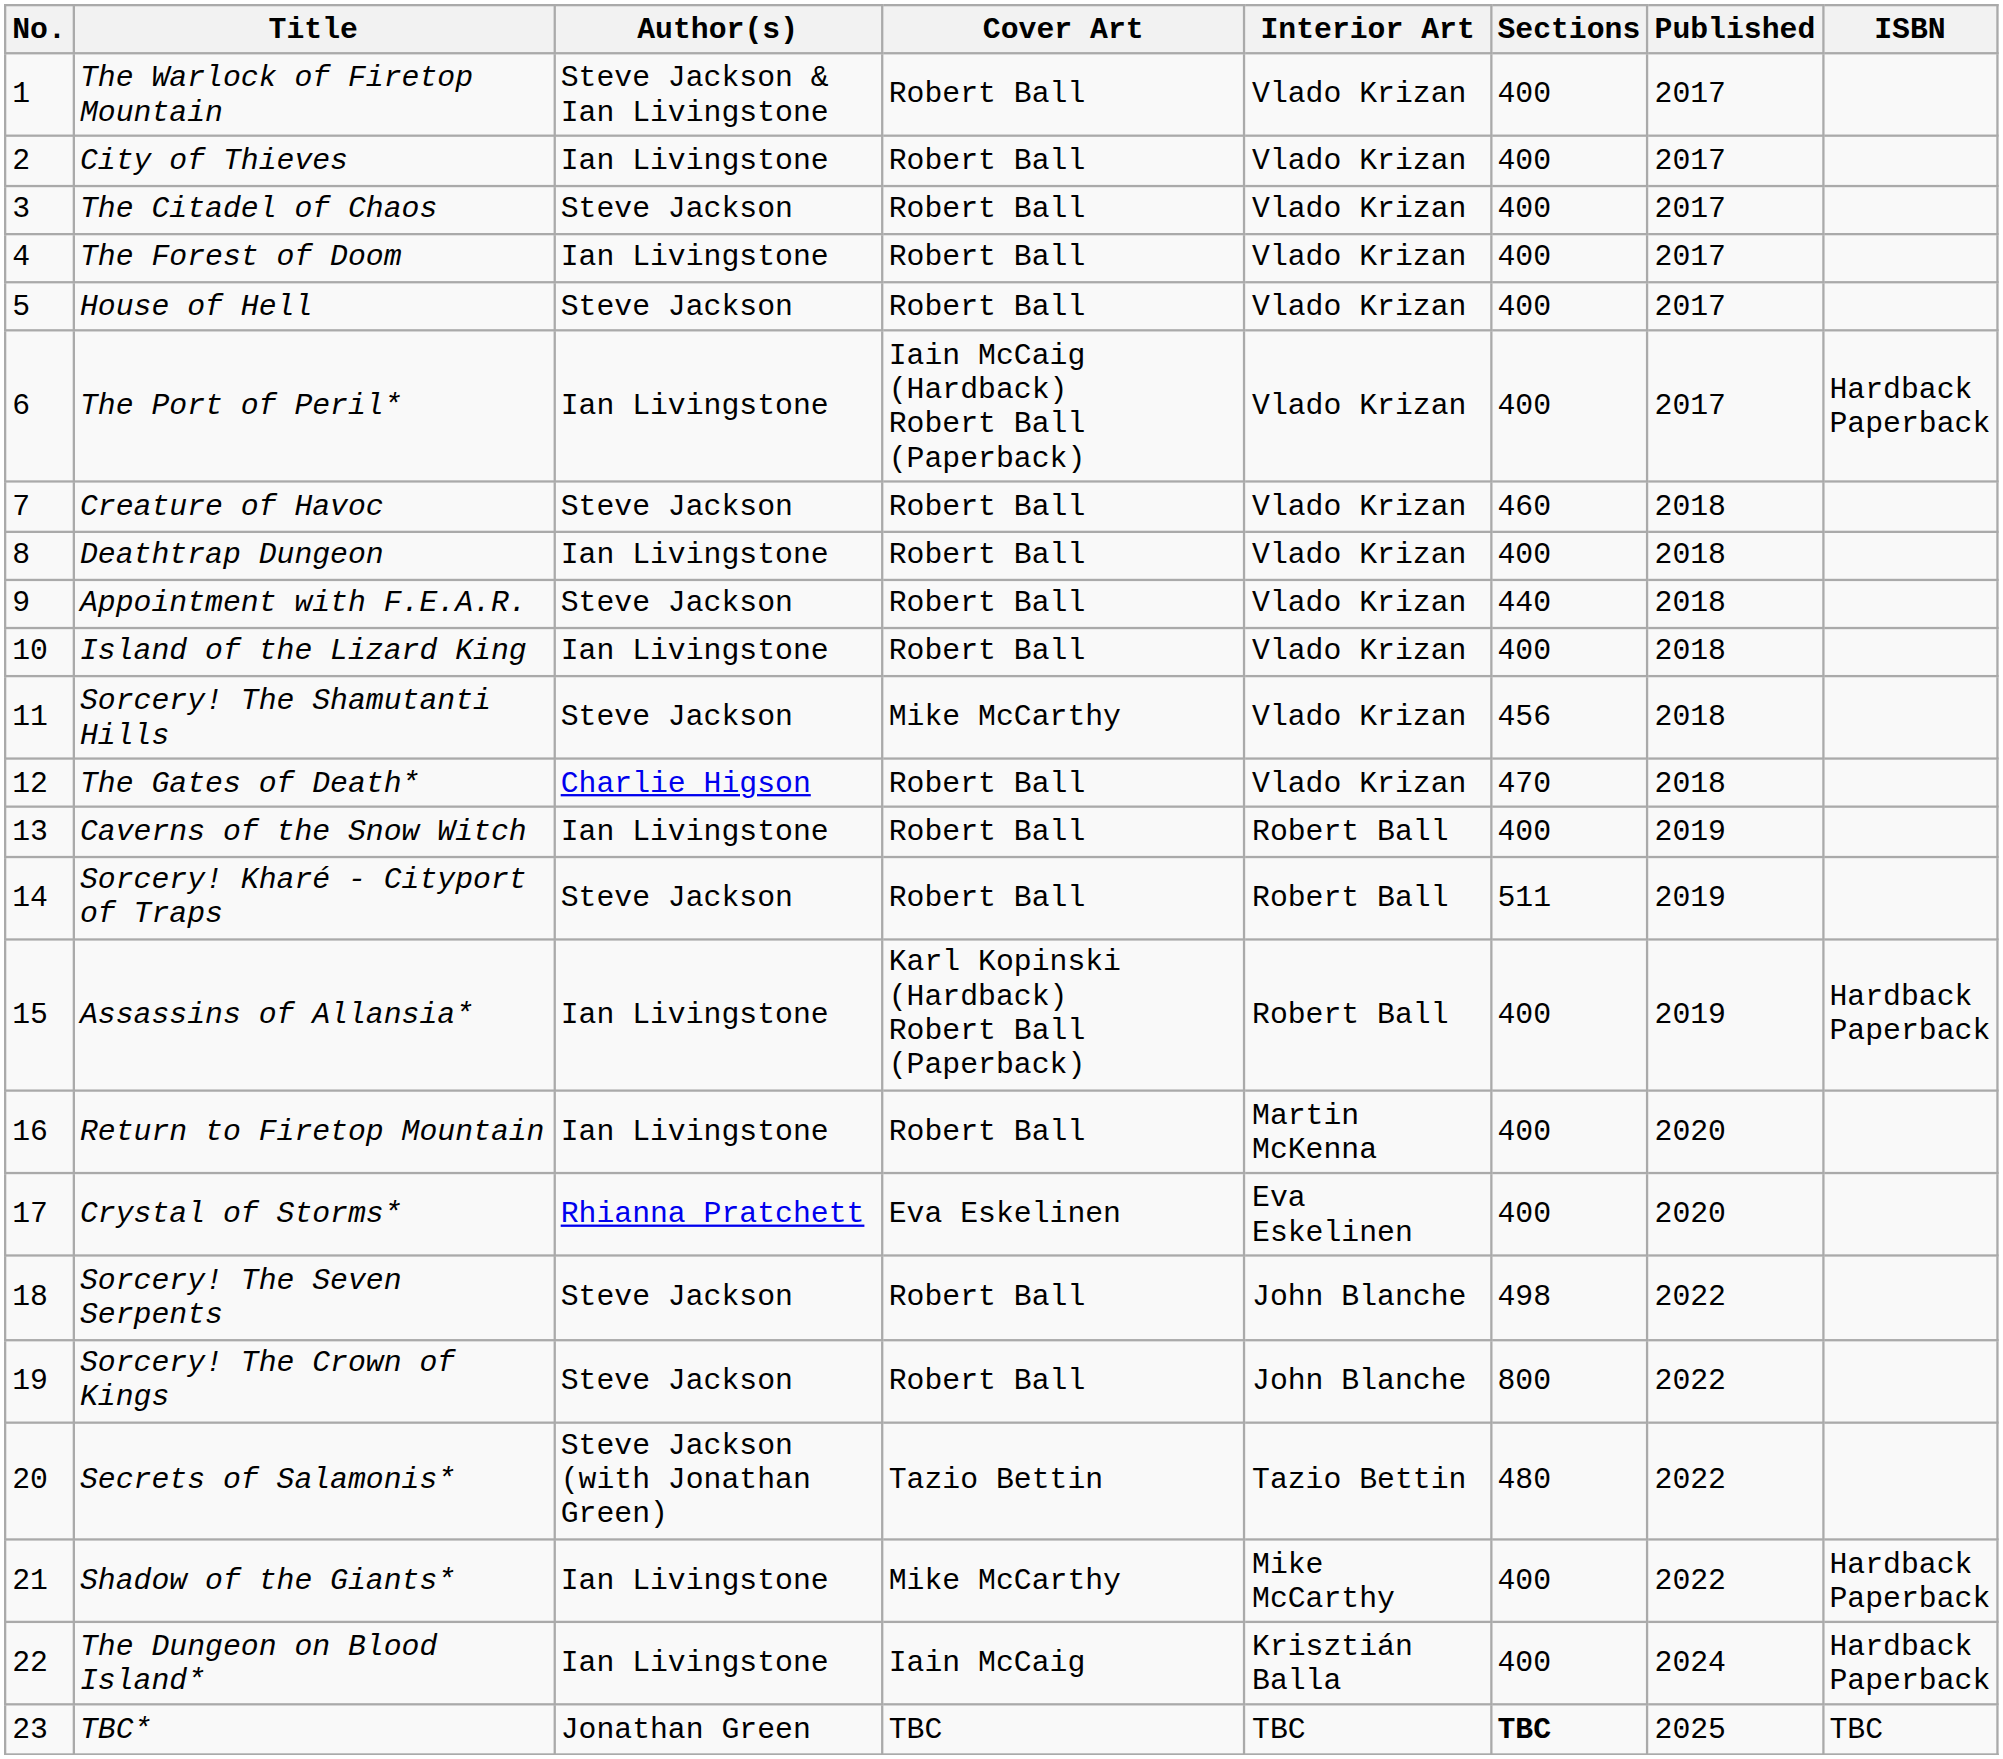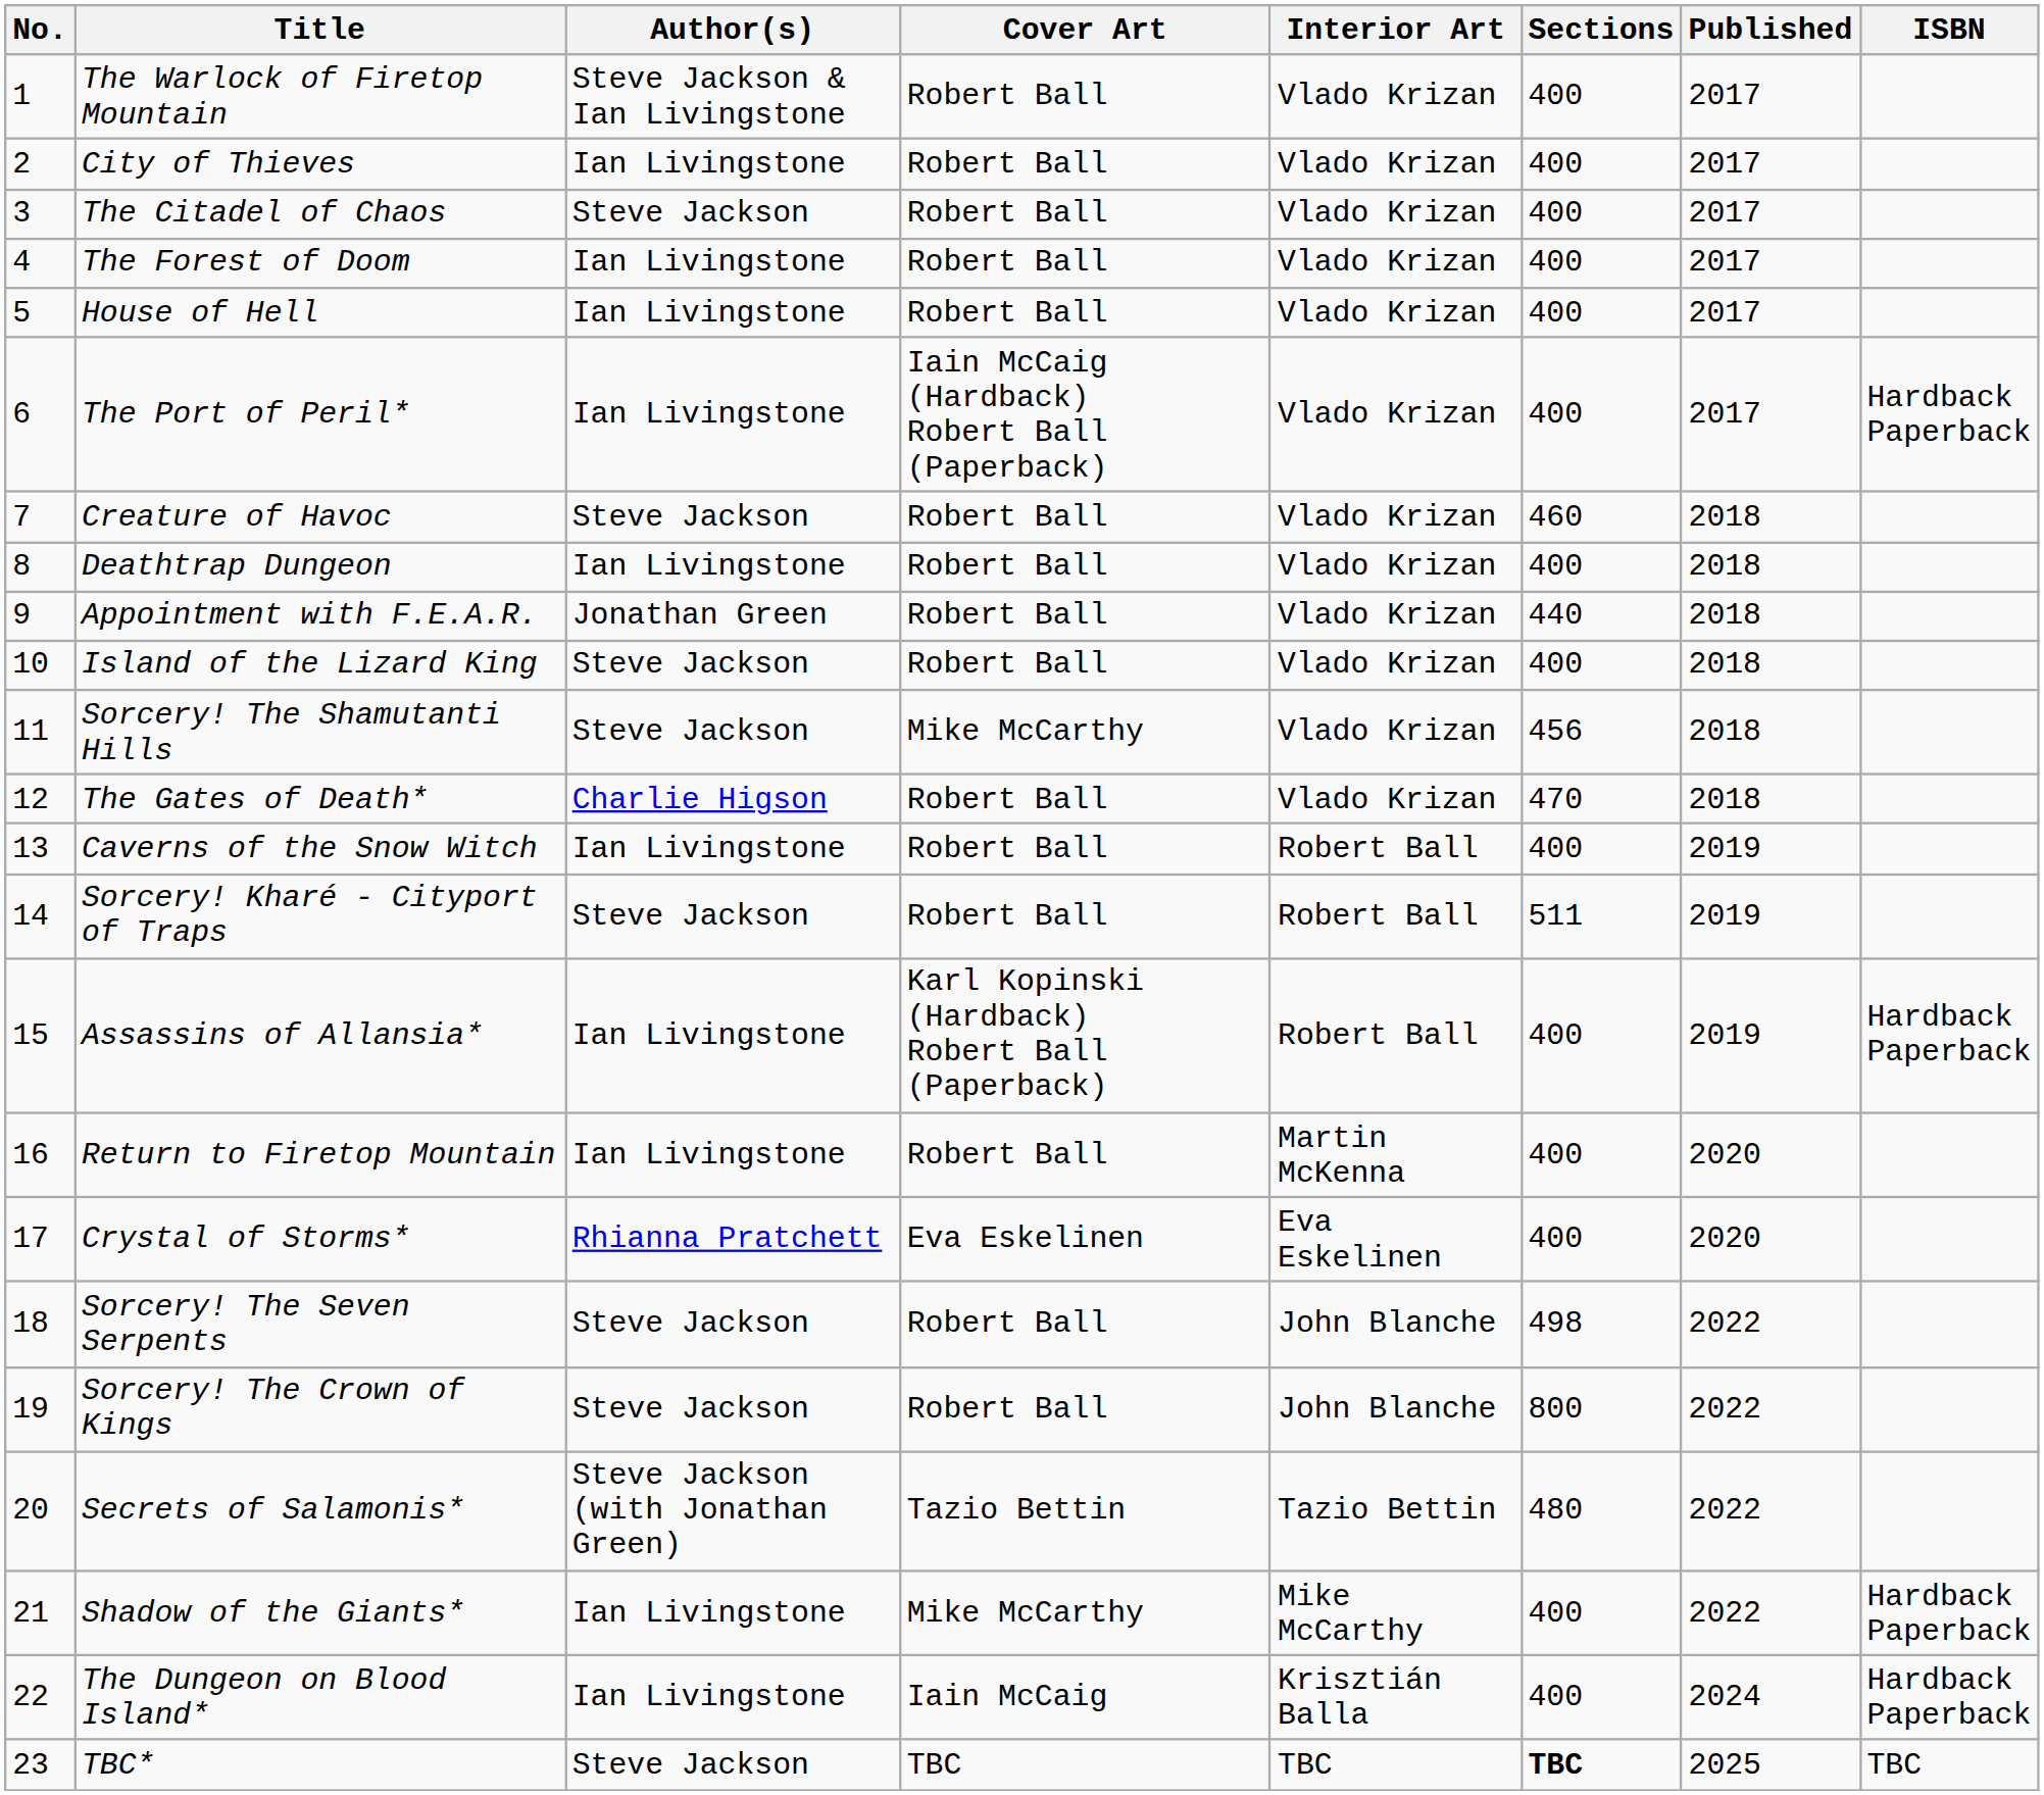House of Hell | Author(s): Steve Jackson -> Ian Livingstone
Appointment with F.E.A.R. | Author(s): Steve Jackson -> Jonathan Green
Island of the Lizard King | Author(s): Ian Livingstone -> Steve Jackson
TBC* | Author(s): Jonathan Green -> Steve Jackson
